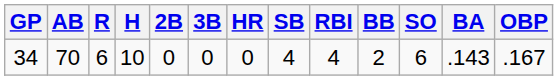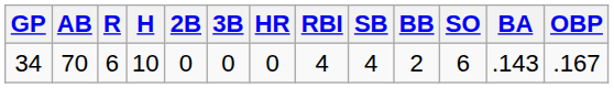columns swapped: RBI <-> SB
